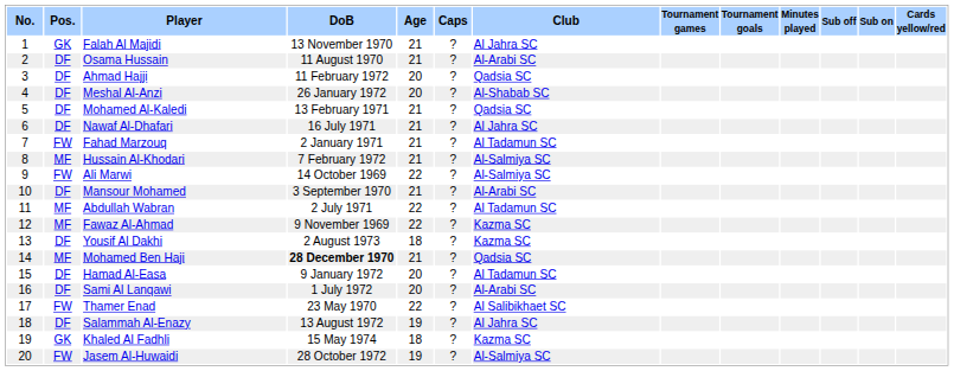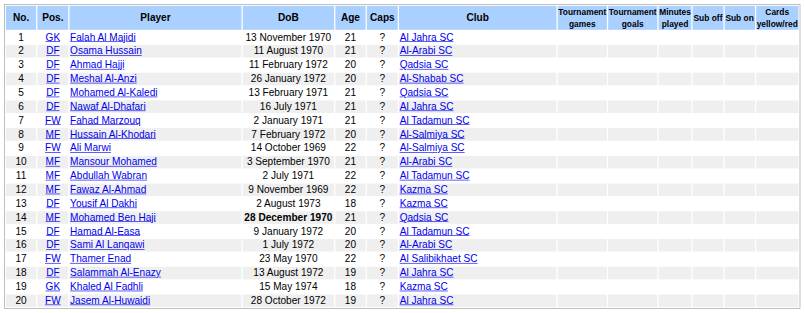Hussain Al-Khodari | Age: 21 -> 20
Mansour Mohamed | Pos.: DF -> MF
Jasem Al-Huwaidi | Club: Al-Salmiya SC -> Al Jahra SC
